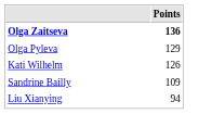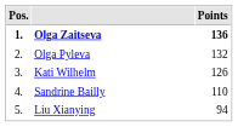+ column: Pos. | 1. | 2. | 3. | 4. | 5.
Olga Pyleva | Points: 129 -> 132
Sandrine Bailly | Points: 109 -> 110
